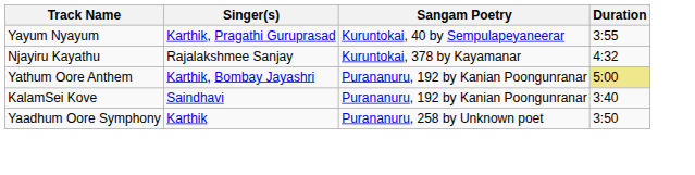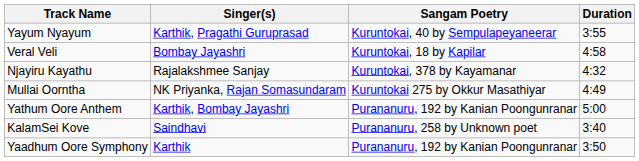+ row: Veral Veli | Bombay Jayashri | Kuruntokai, 18 by Kapilar | 4:58
+ row: Mullai Oorntha | NK Priyanka, Rajan Somasundaram | Kuruntokai 275 by Okkur Masathiyar | 4:49
Yathum Oore Anthem | Duration: khaki background -> no background
KalamSei Kove | Sangam Poetry: Purananuru, 192 by Kanian Poongunranar -> Purananuru, 258 by Unknown poet
Yaadhum Oore Symphony | Sangam Poetry: Purananuru, 258 by Unknown poet -> Purananuru, 192 by Kanian Poongunranar
